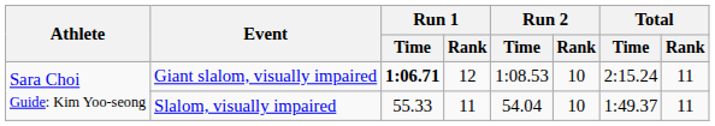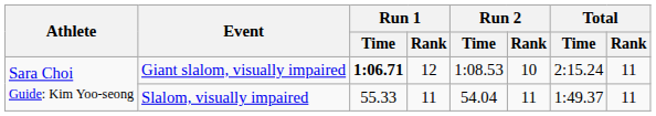Slalom, visually impaired | Run 2 / Rank: 10 -> 11
